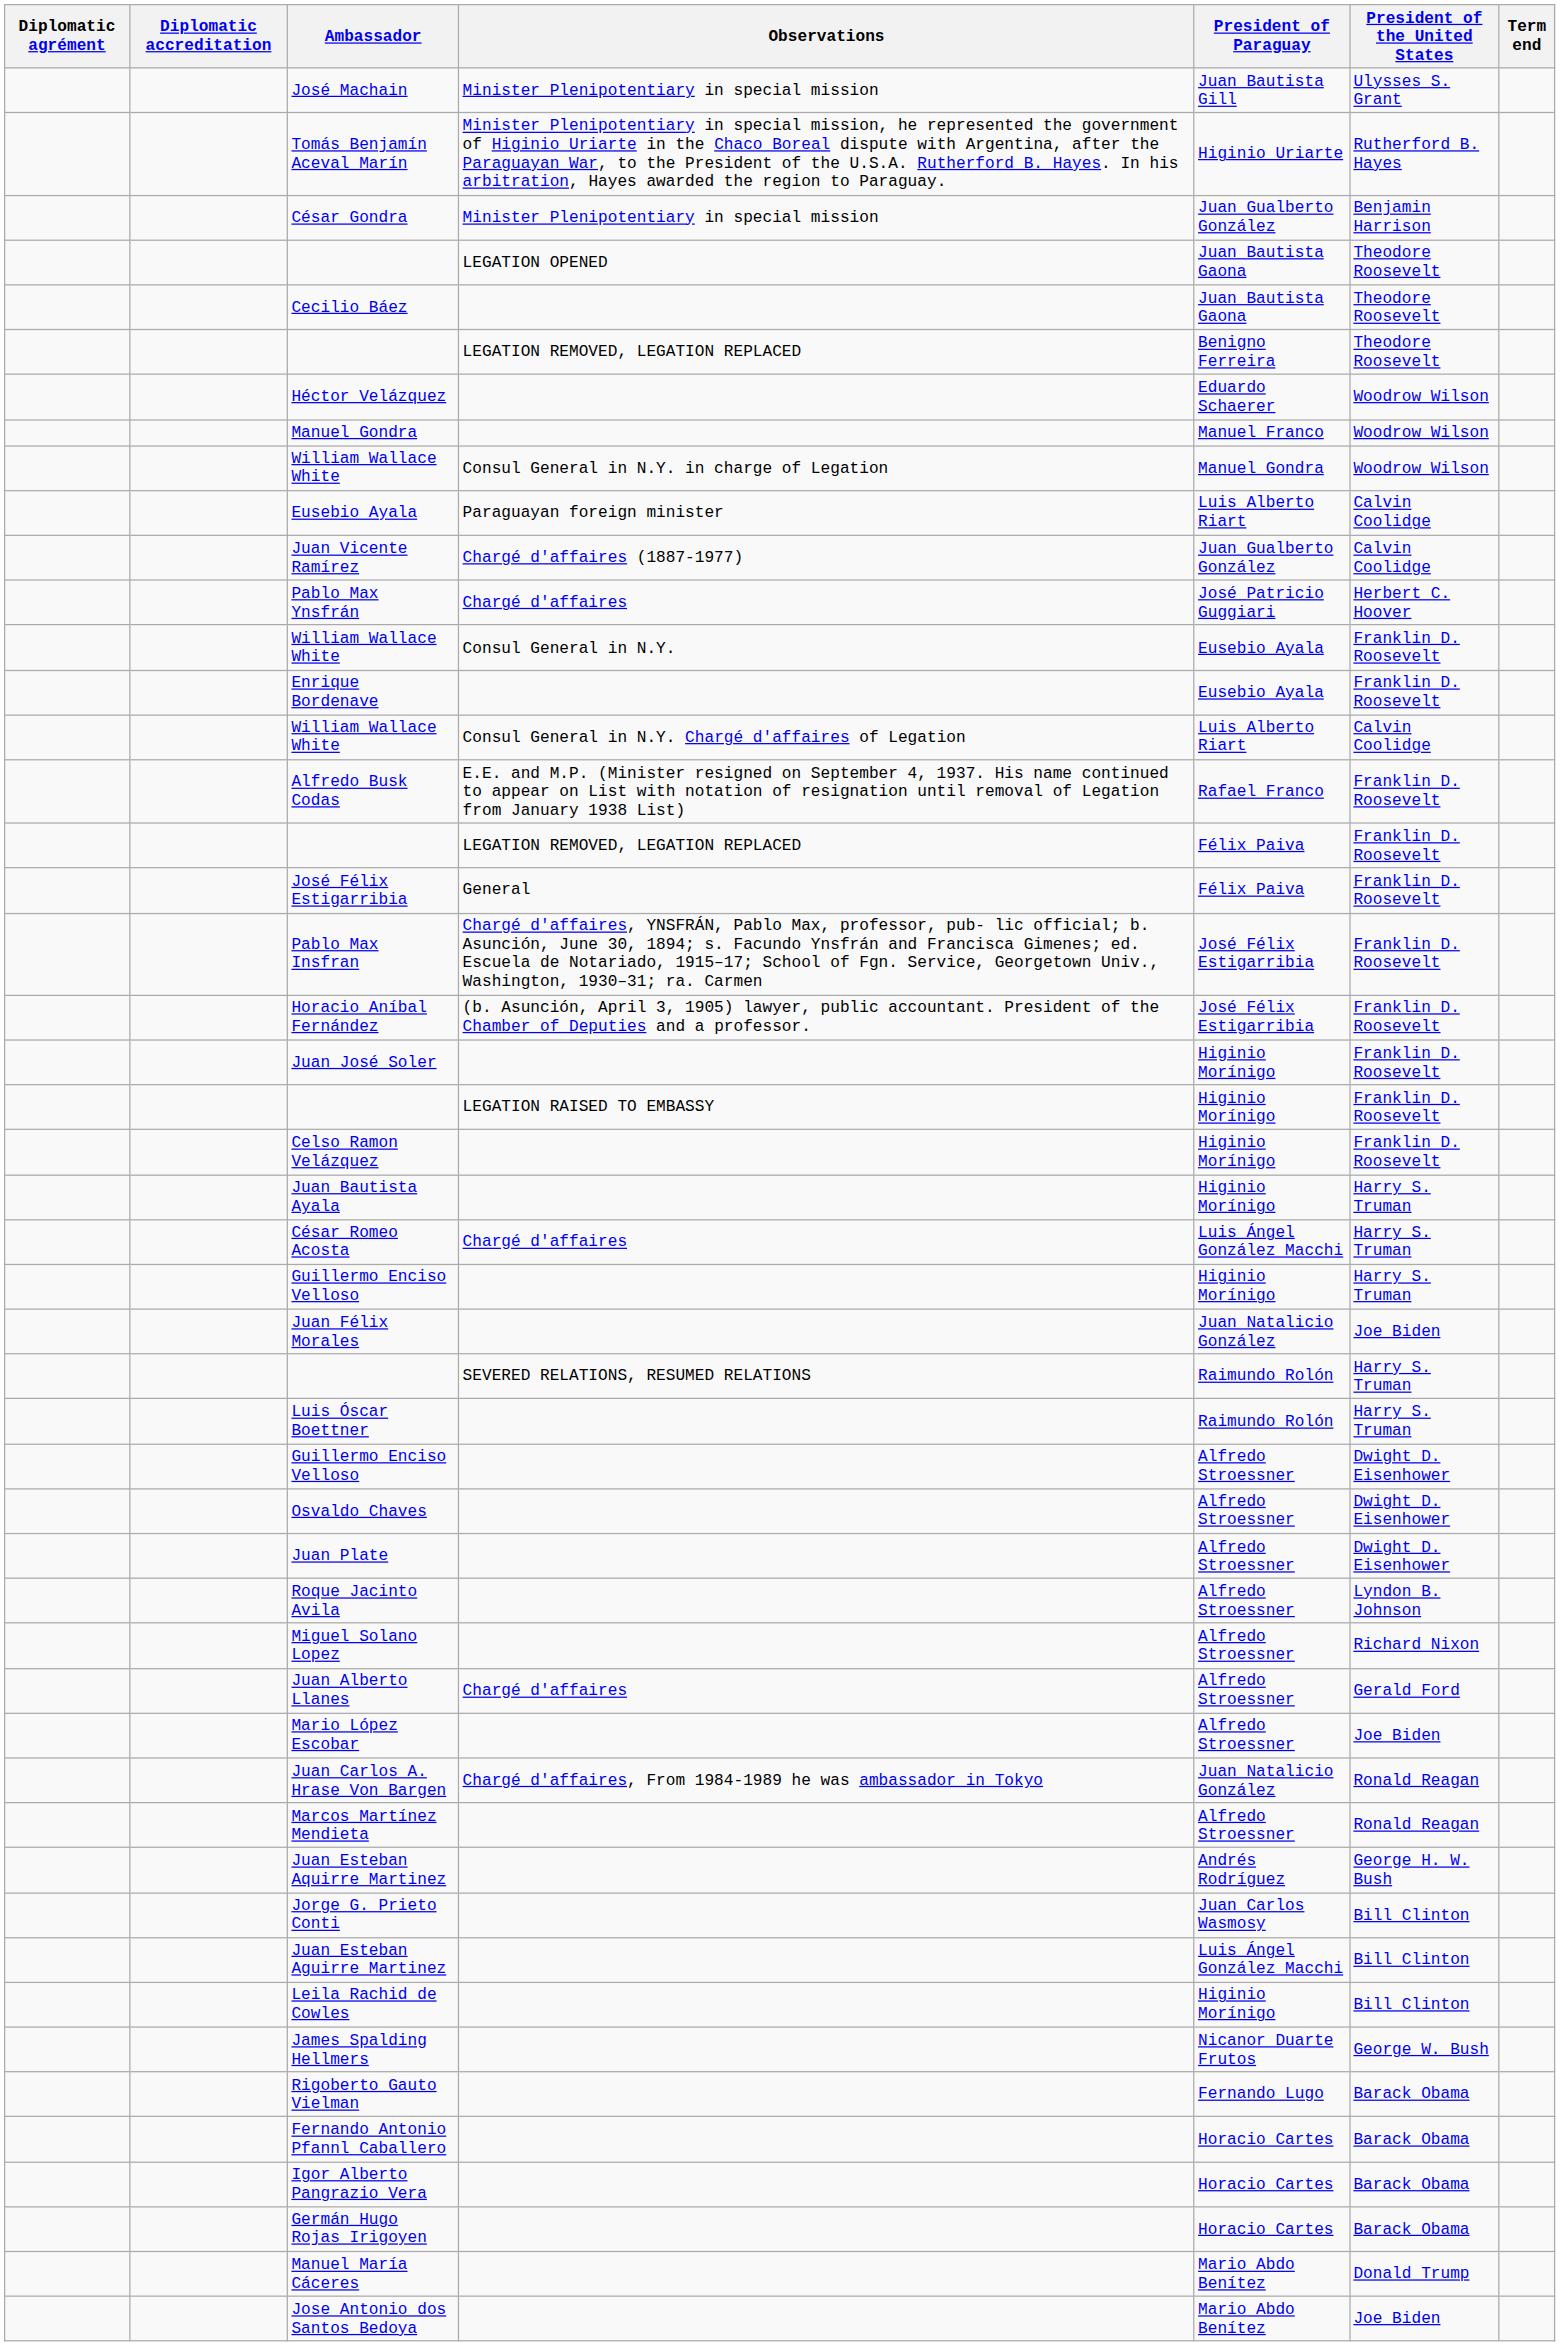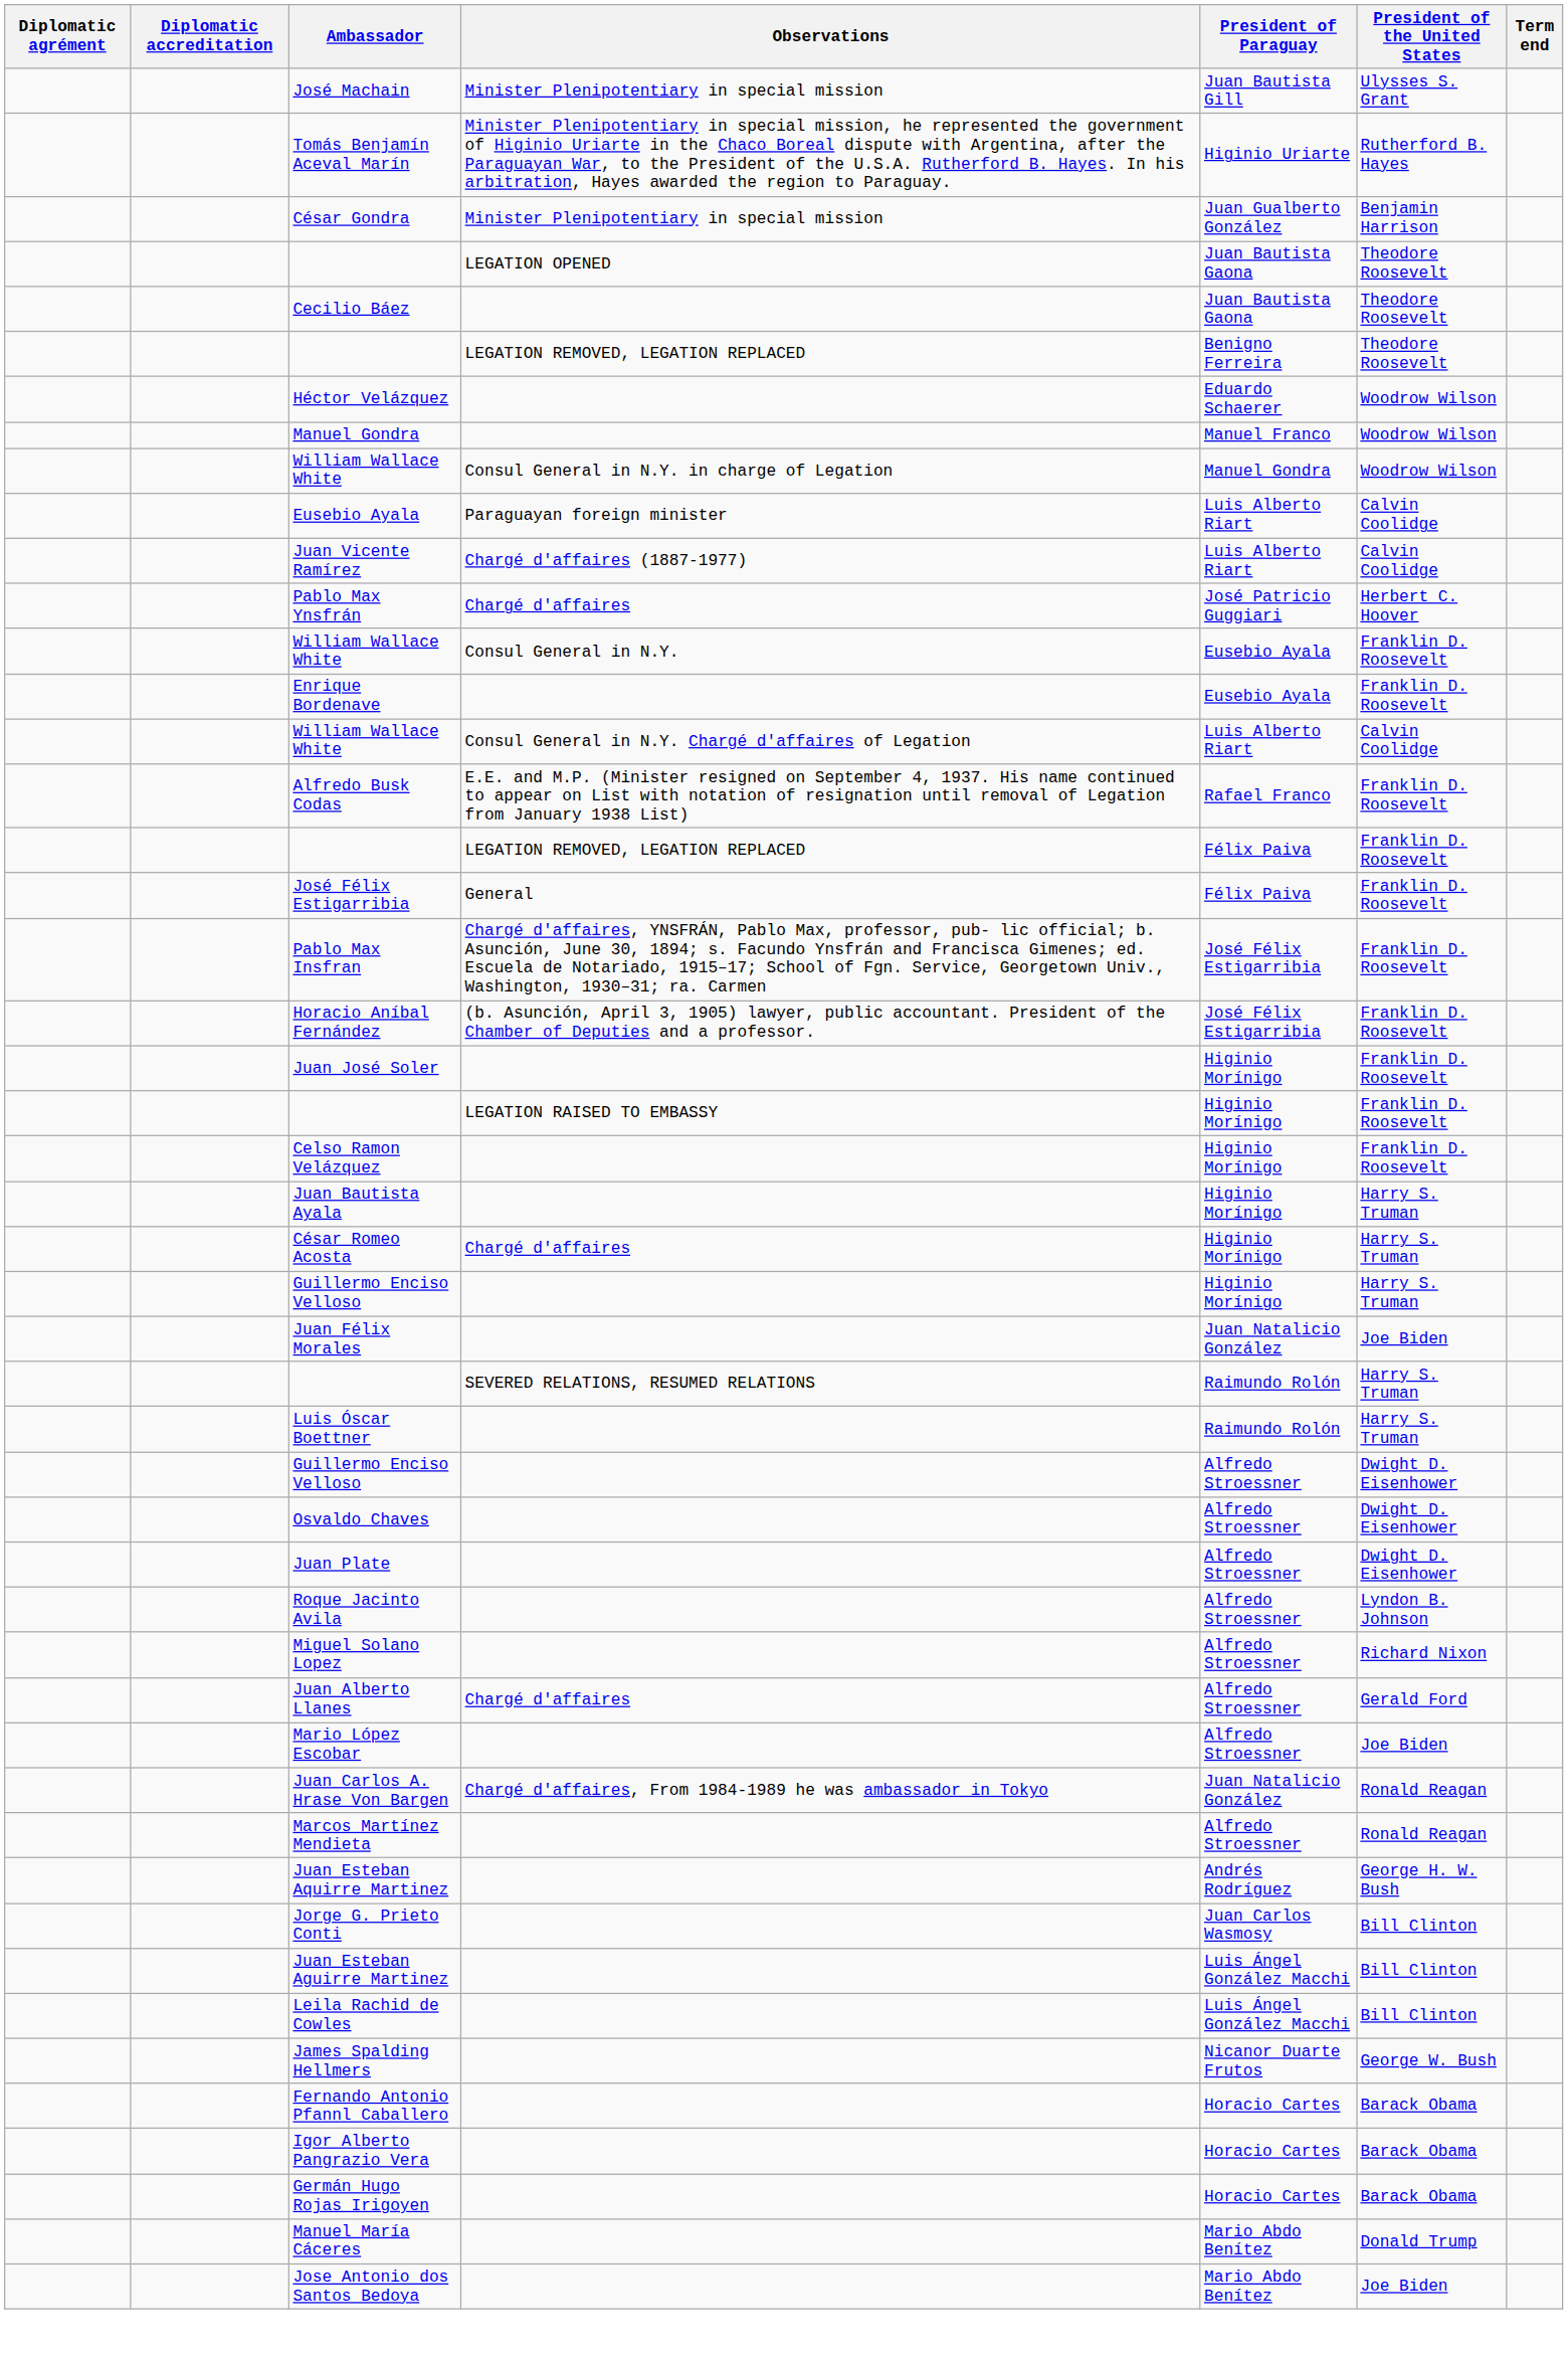Juan Vicente Ramírez | President of Paraguay: Juan Gualberto González -> Luis Alberto Riart
César Romeo Acosta | President of Paraguay: Luis Ángel González Macchi -> Higinio Morínigo
Leila Rachid de Cowles | President of Paraguay: Higinio Morínigo -> Luis Ángel González Macchi
- row: Rigoberto Gauto Vielman | Fernando Lugo | Barack Obama
